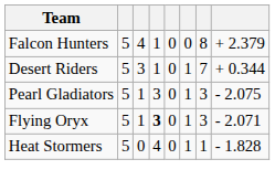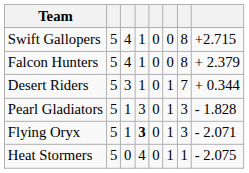+ row: Swift Gallopers | 5 | 4 | 1 | 0 | 0 | 8 | +2.715
Pearl Gladiators | column 8: - 2.075 -> - 1.828
Heat Stormers | column 8: - 1.828 -> - 2.075
